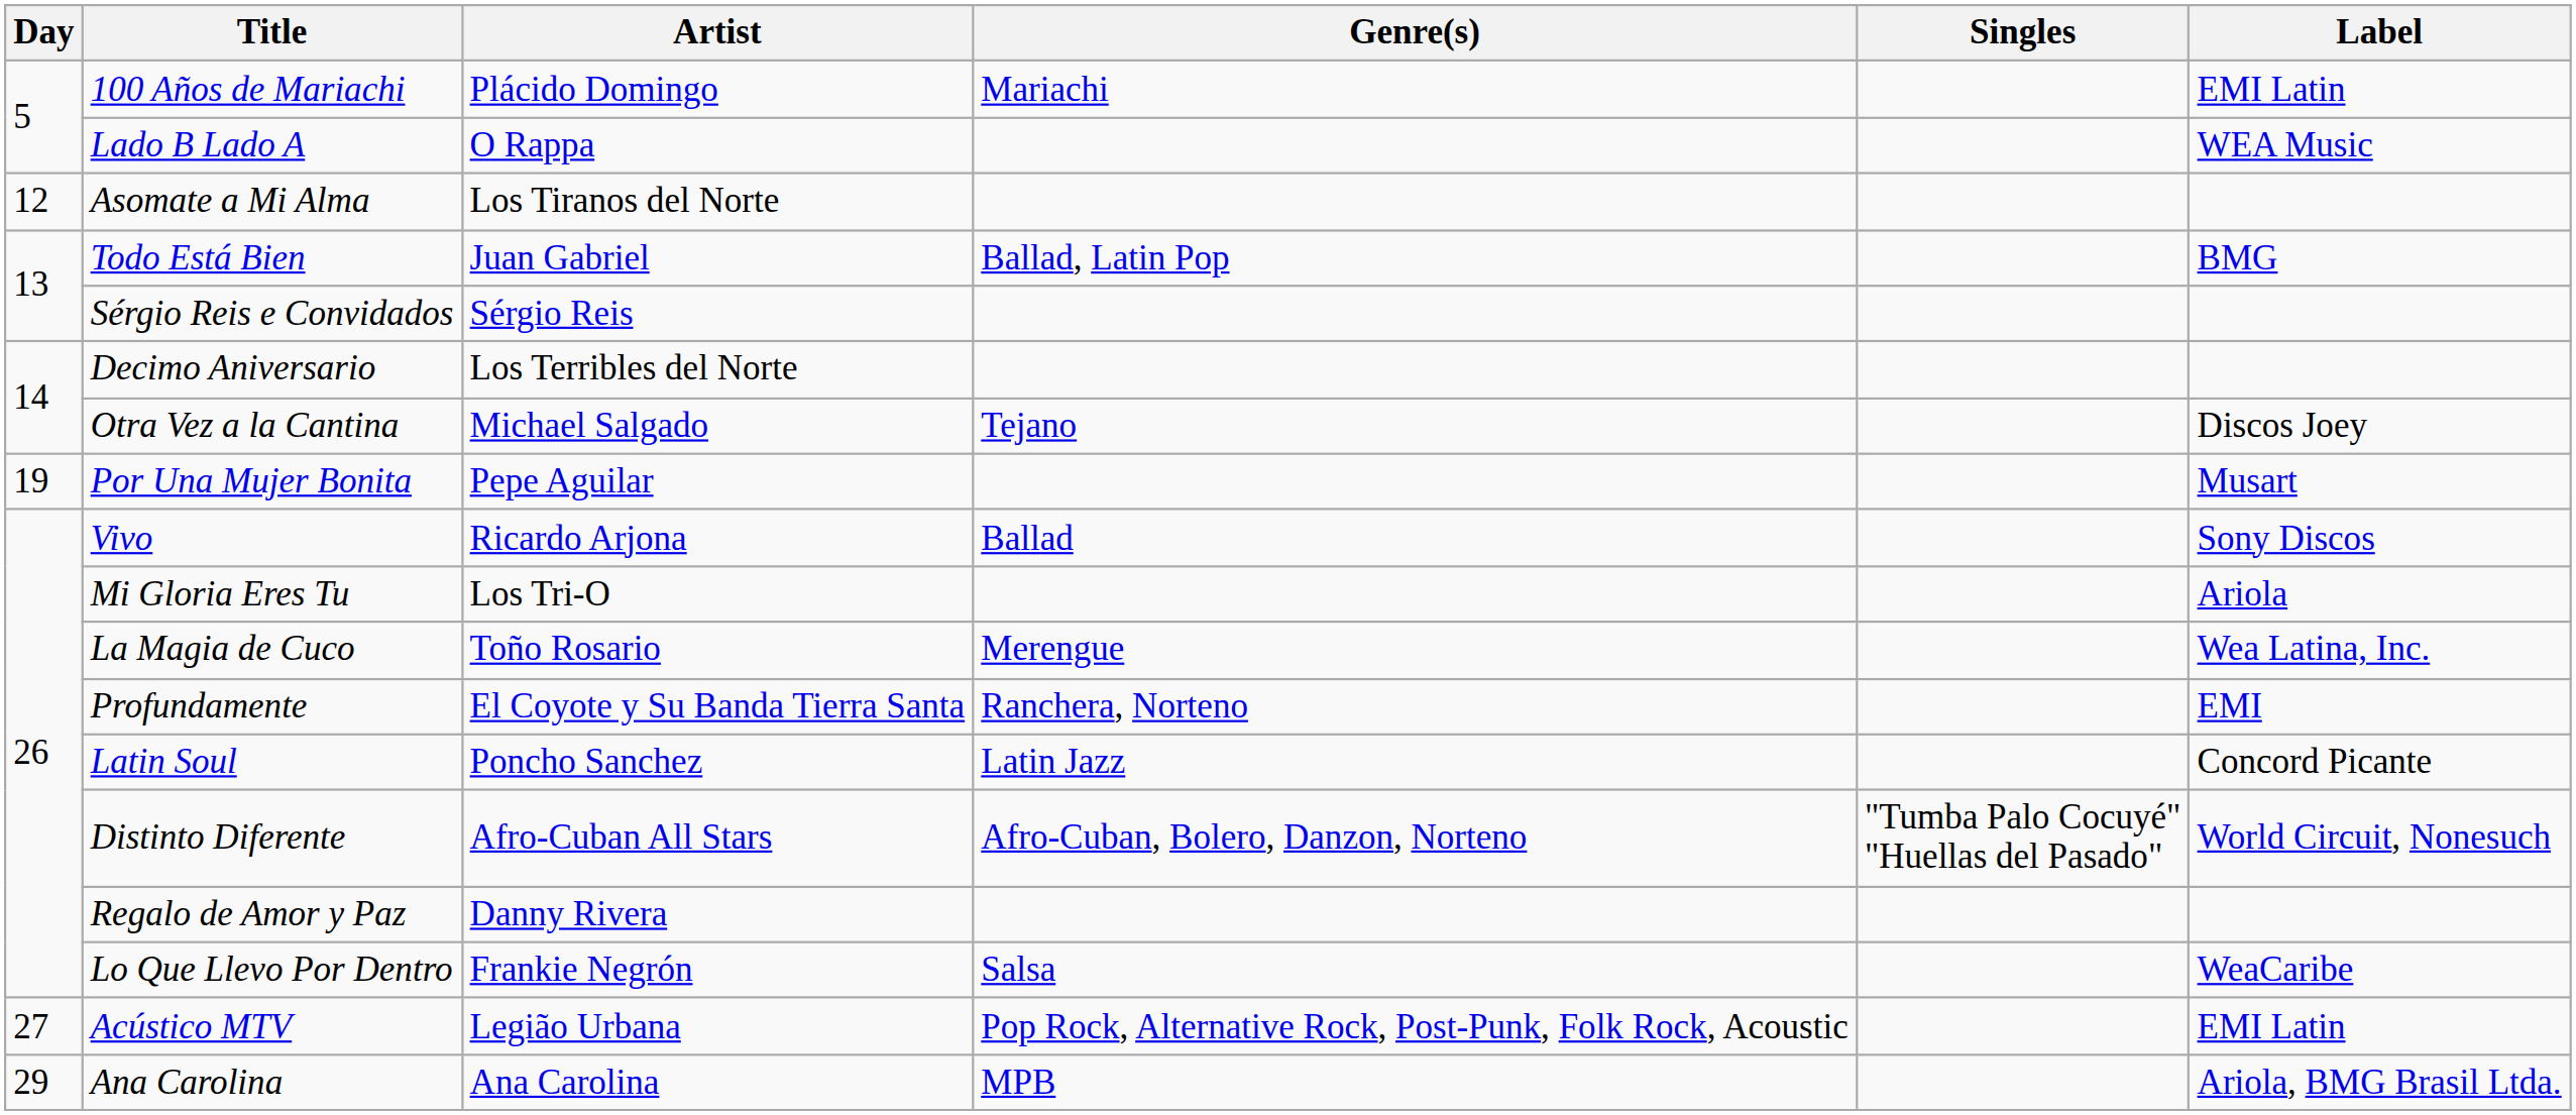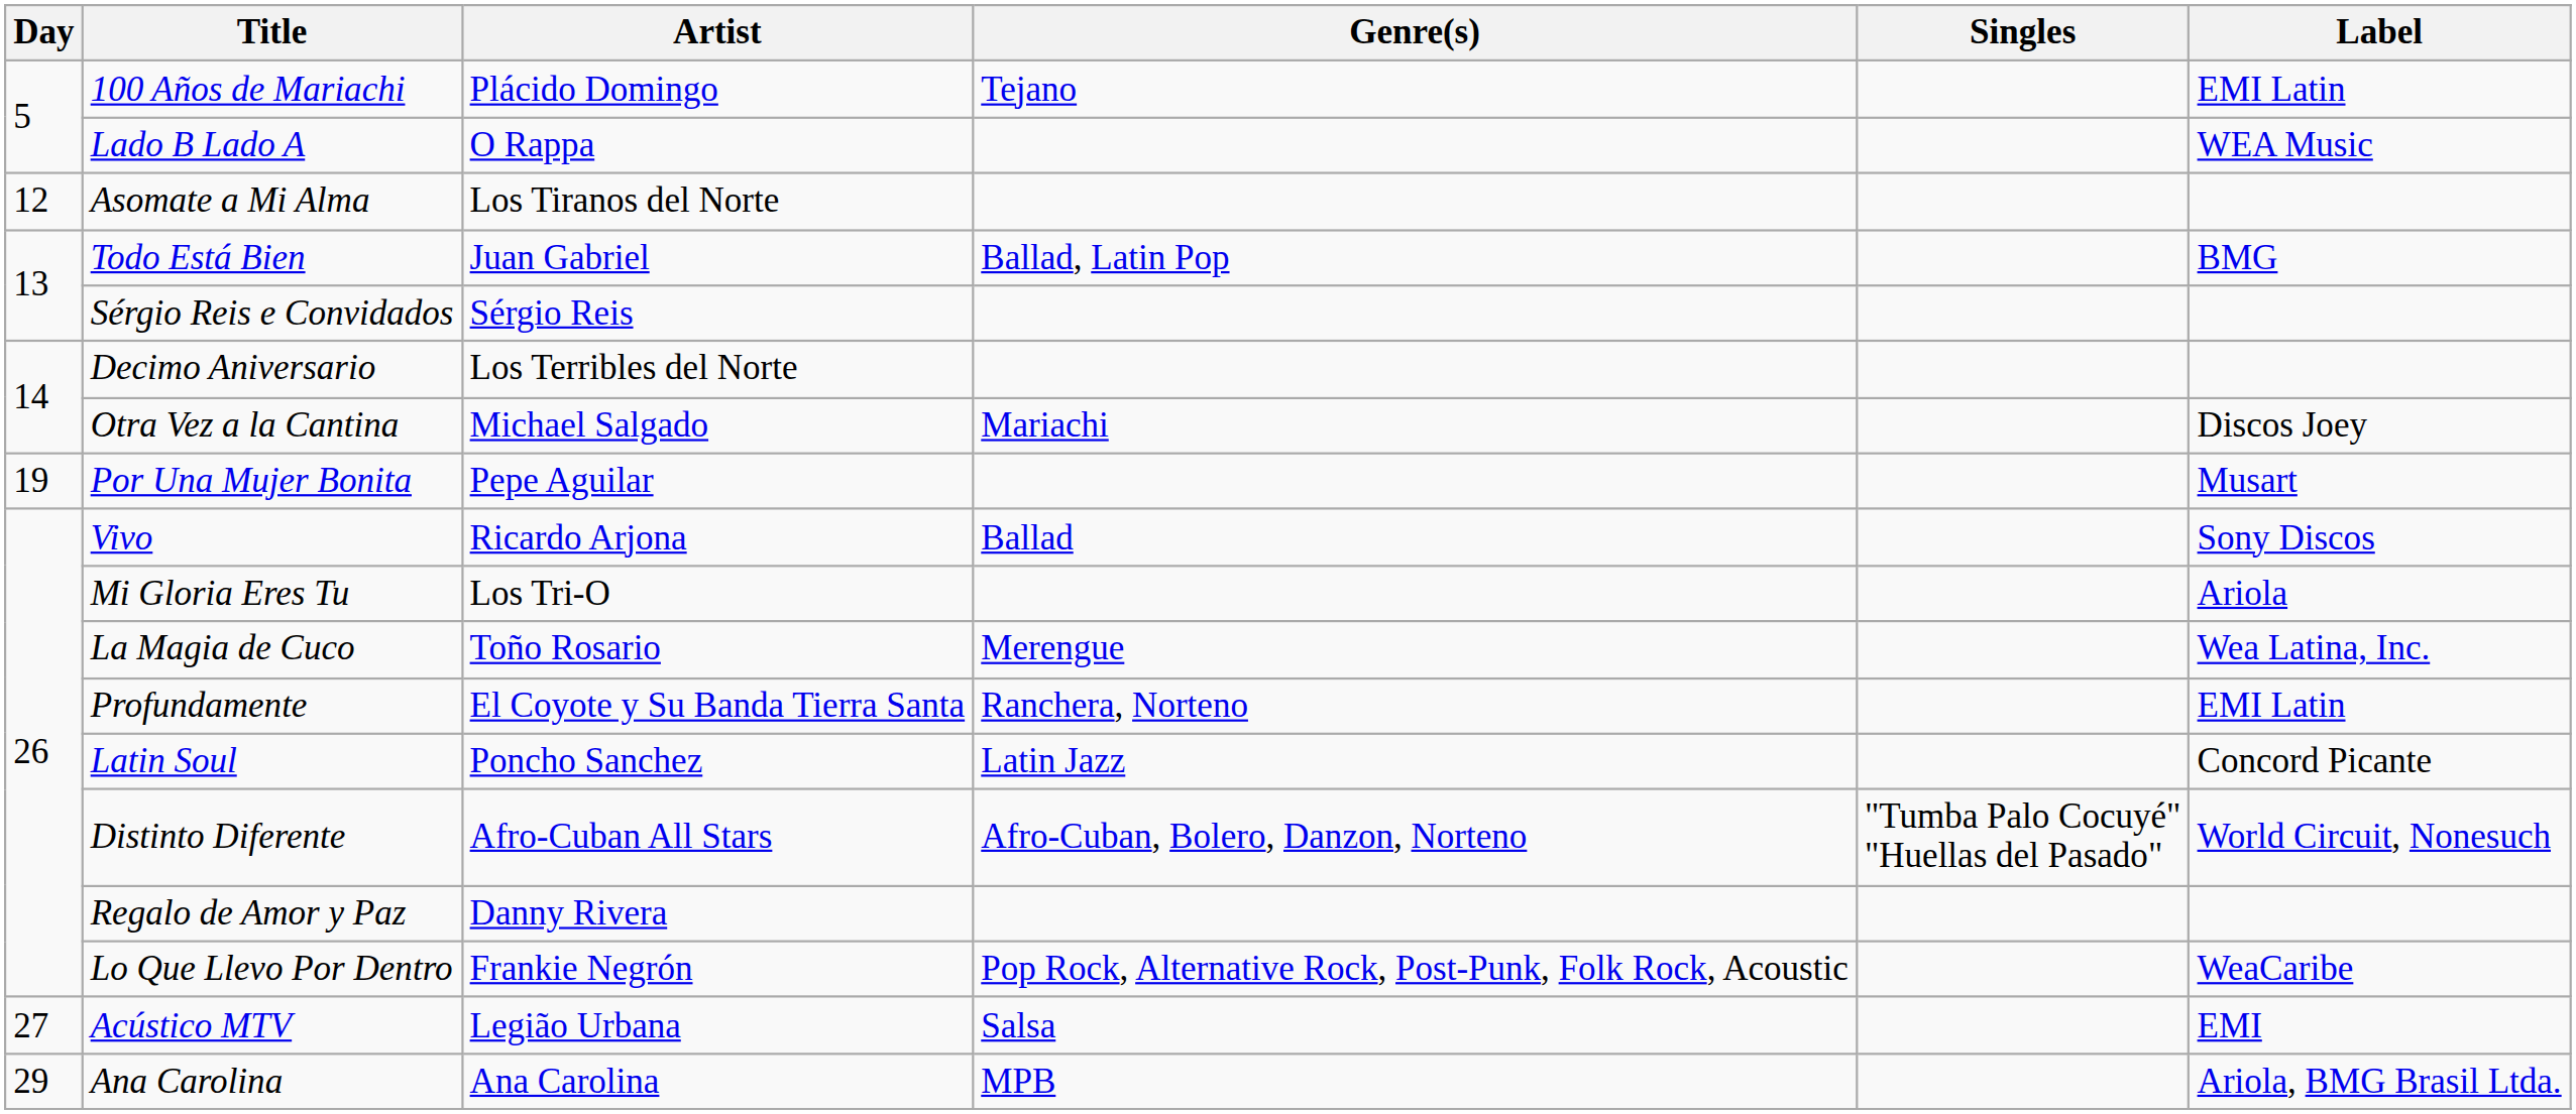100 Años de Mariachi | Genre(s): Mariachi -> Tejano
Otra Vez a la Cantina | Genre(s): Tejano -> Mariachi
Profundamente | Label: EMI -> EMI Latin
Lo Que Llevo Por Dentro | Genre(s): Salsa -> Pop Rock, Alternative Rock, Post-Punk, Folk Rock, Acoustic
Acústico MTV | Genre(s): Pop Rock, Alternative Rock, Post-Punk, Folk Rock, Acoustic -> Salsa
Acústico MTV | Label: EMI Latin -> EMI
